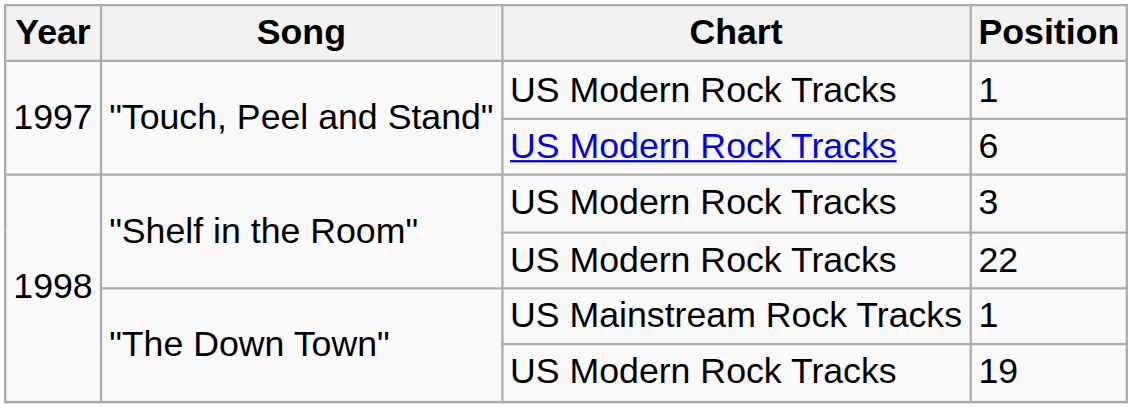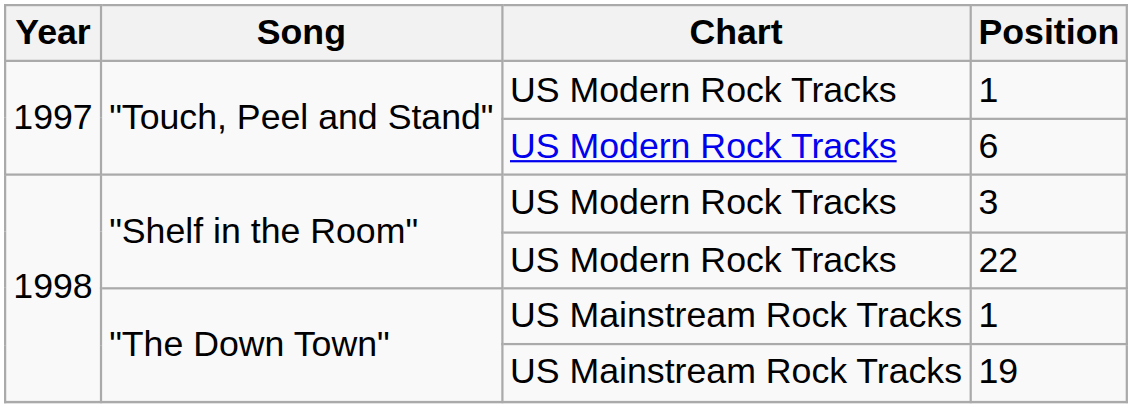19 | Chart: US Modern Rock Tracks -> US Mainstream Rock Tracks
